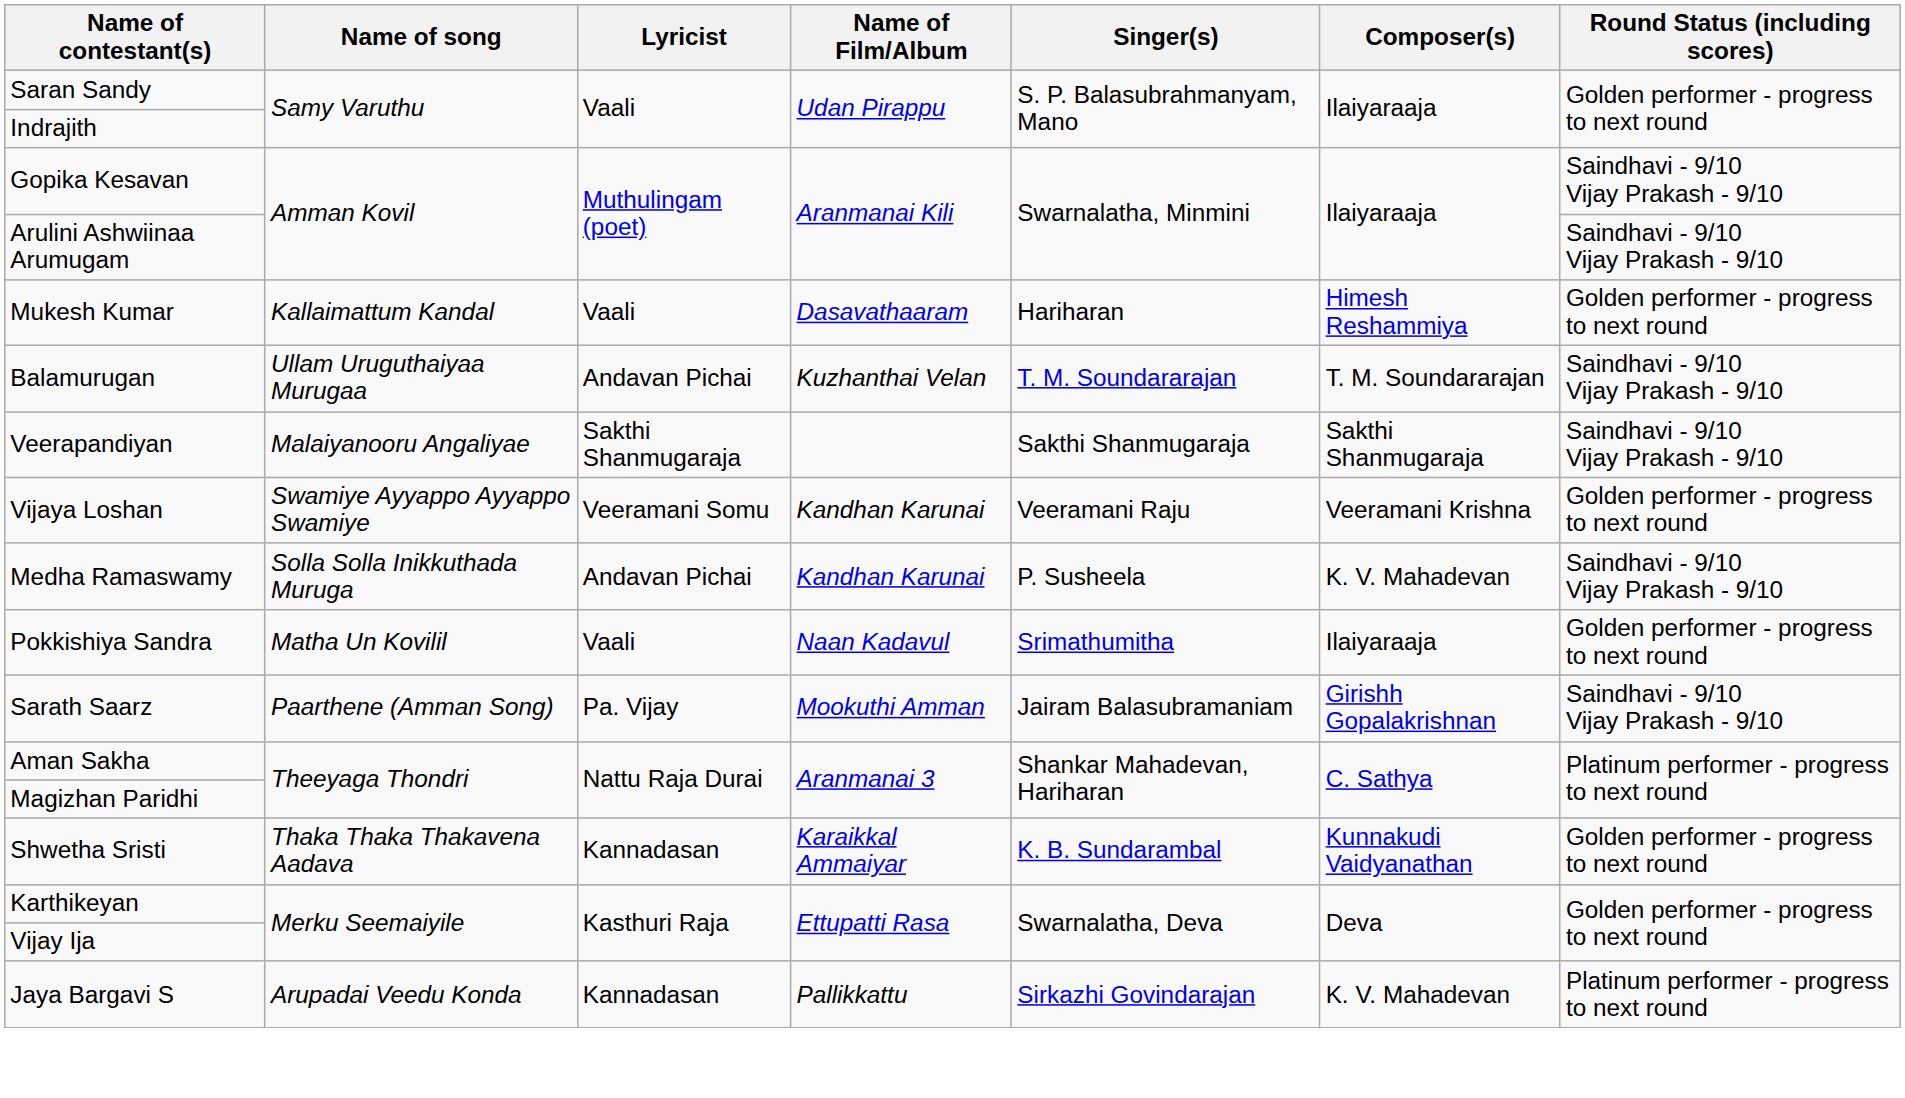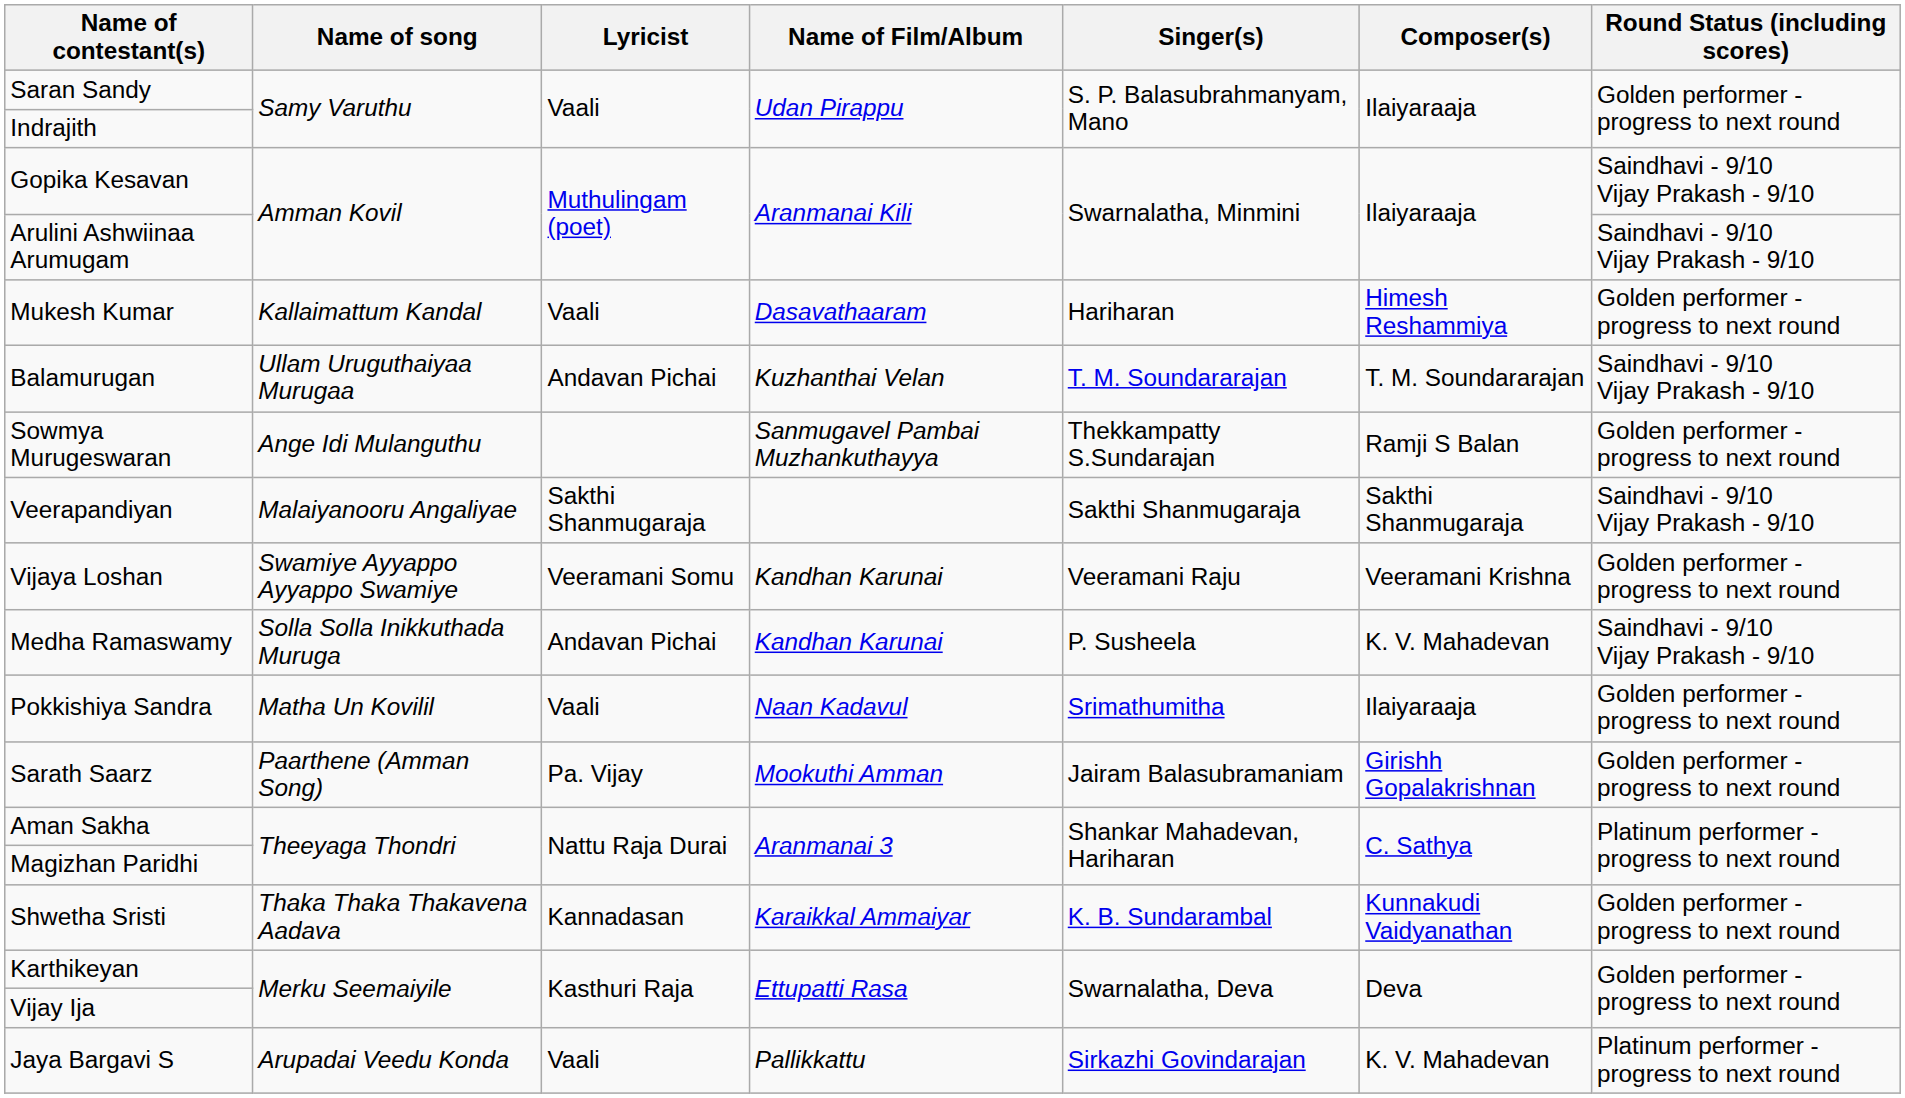+ row: Sowmya Murugeswaran | Ange Idi Mulanguthu | Sanmugavel Pambai Muzhankuthayya | Thekkampatty S.Sundarajan | Ramji S Balan | Golden performer - progress to next round
Sarath Saarz | Round Status (including scores): Saindhavi - 9/10 Vijay Prakash - 9/10 -> Golden performer - progress to next round
Jaya Bargavi S | Lyricist: Kannadasan -> Vaali
